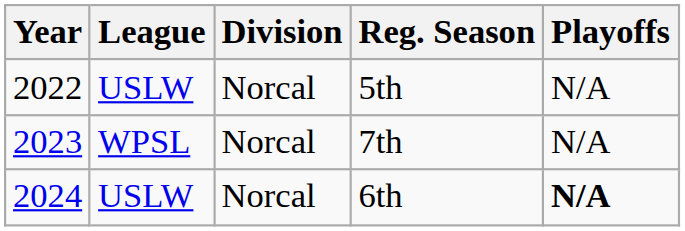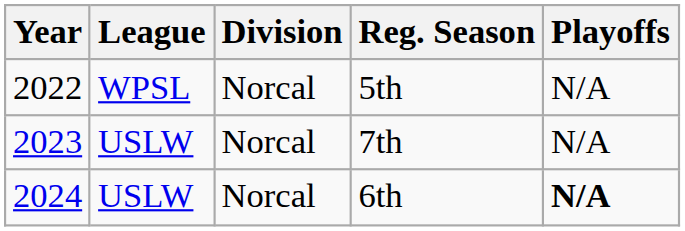5th | League: USLW -> WPSL
7th | League: WPSL -> USLW
